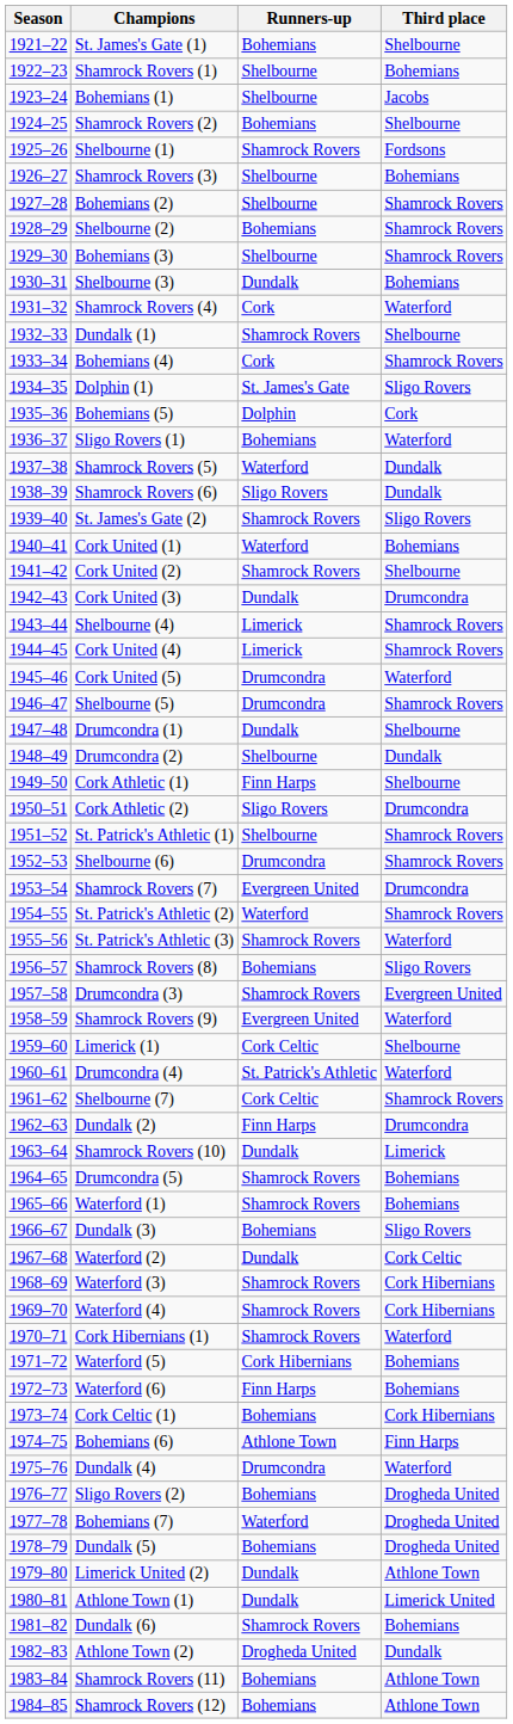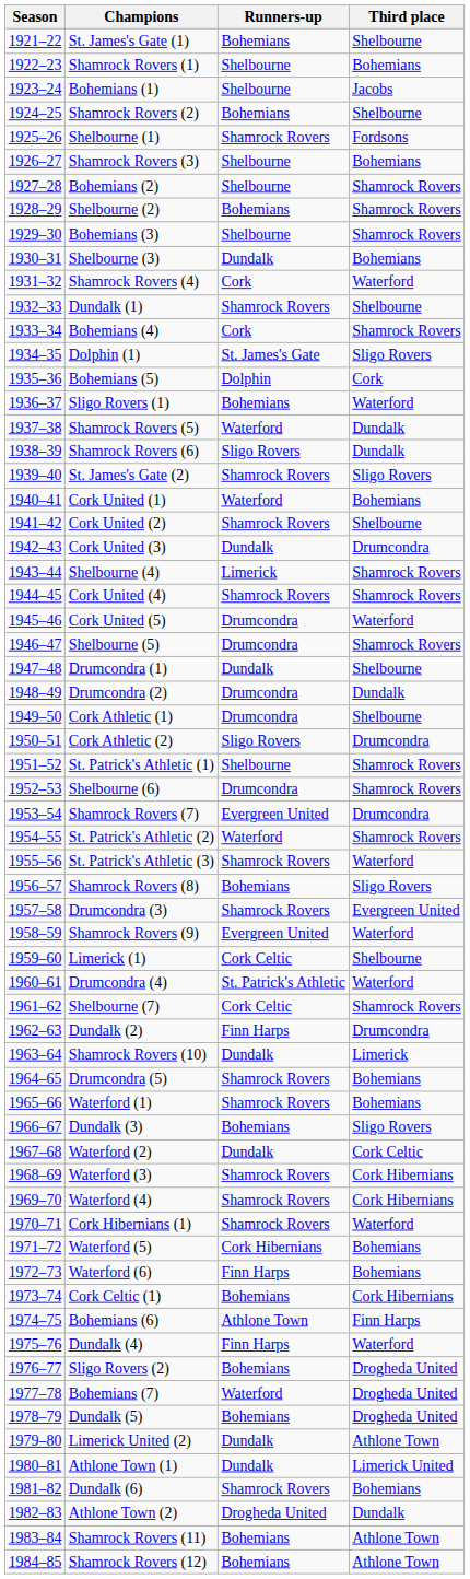Cork United (4) | Runners-up: Limerick -> Shamrock Rovers
Drumcondra (2) | Runners-up: Shelbourne -> Drumcondra
Cork Athletic (1) | Runners-up: Finn Harps -> Drumcondra
Dundalk (4) | Runners-up: Drumcondra -> Finn Harps
